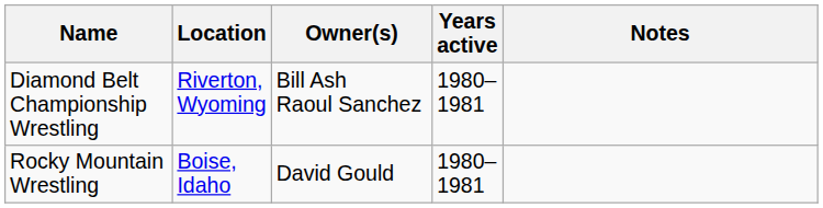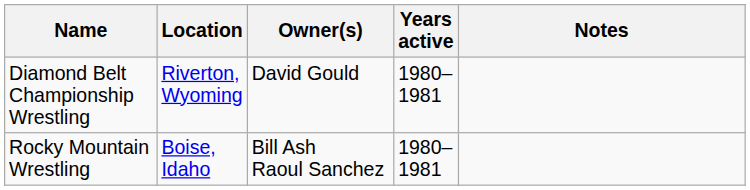Diamond Belt Championship Wrestling | Owner(s): Bill Ash Raoul Sanchez -> David Gould
Rocky Mountain Wrestling | Owner(s): David Gould -> Bill Ash Raoul Sanchez
